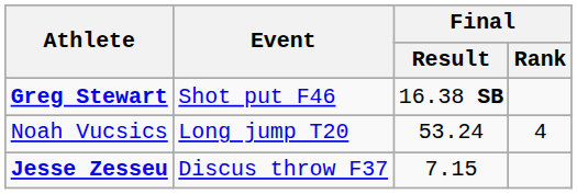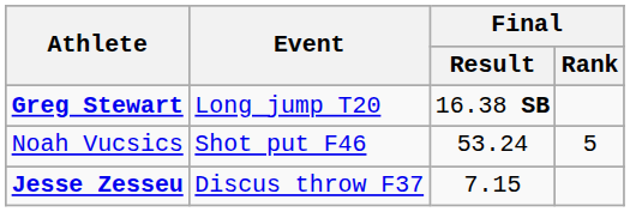Greg Stewart | Event: Shot put F46 -> Long jump T20
Noah Vucsics | Event: Long jump T20 -> Shot put F46
Noah Vucsics | Final / Rank: 4 -> 5
